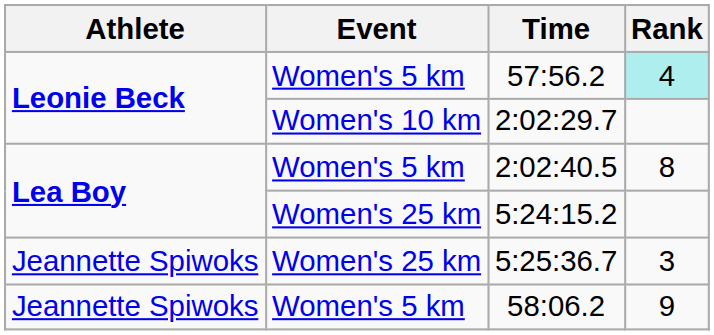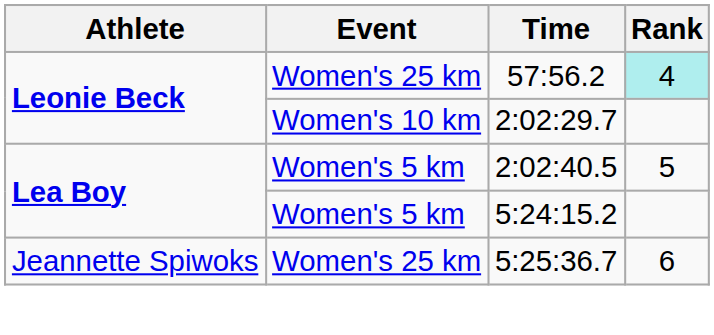57:56.2 | Event: Women's 5 km -> Women's 25 km
2:02:40.5 | Rank: 8 -> 5
5:24:15.2 | Event: Women's 25 km -> Women's 5 km
5:25:36.7 | Rank: 3 -> 6
- row: Jeannette Spiwoks | Women's 5 km | 58:06.2 | 9
